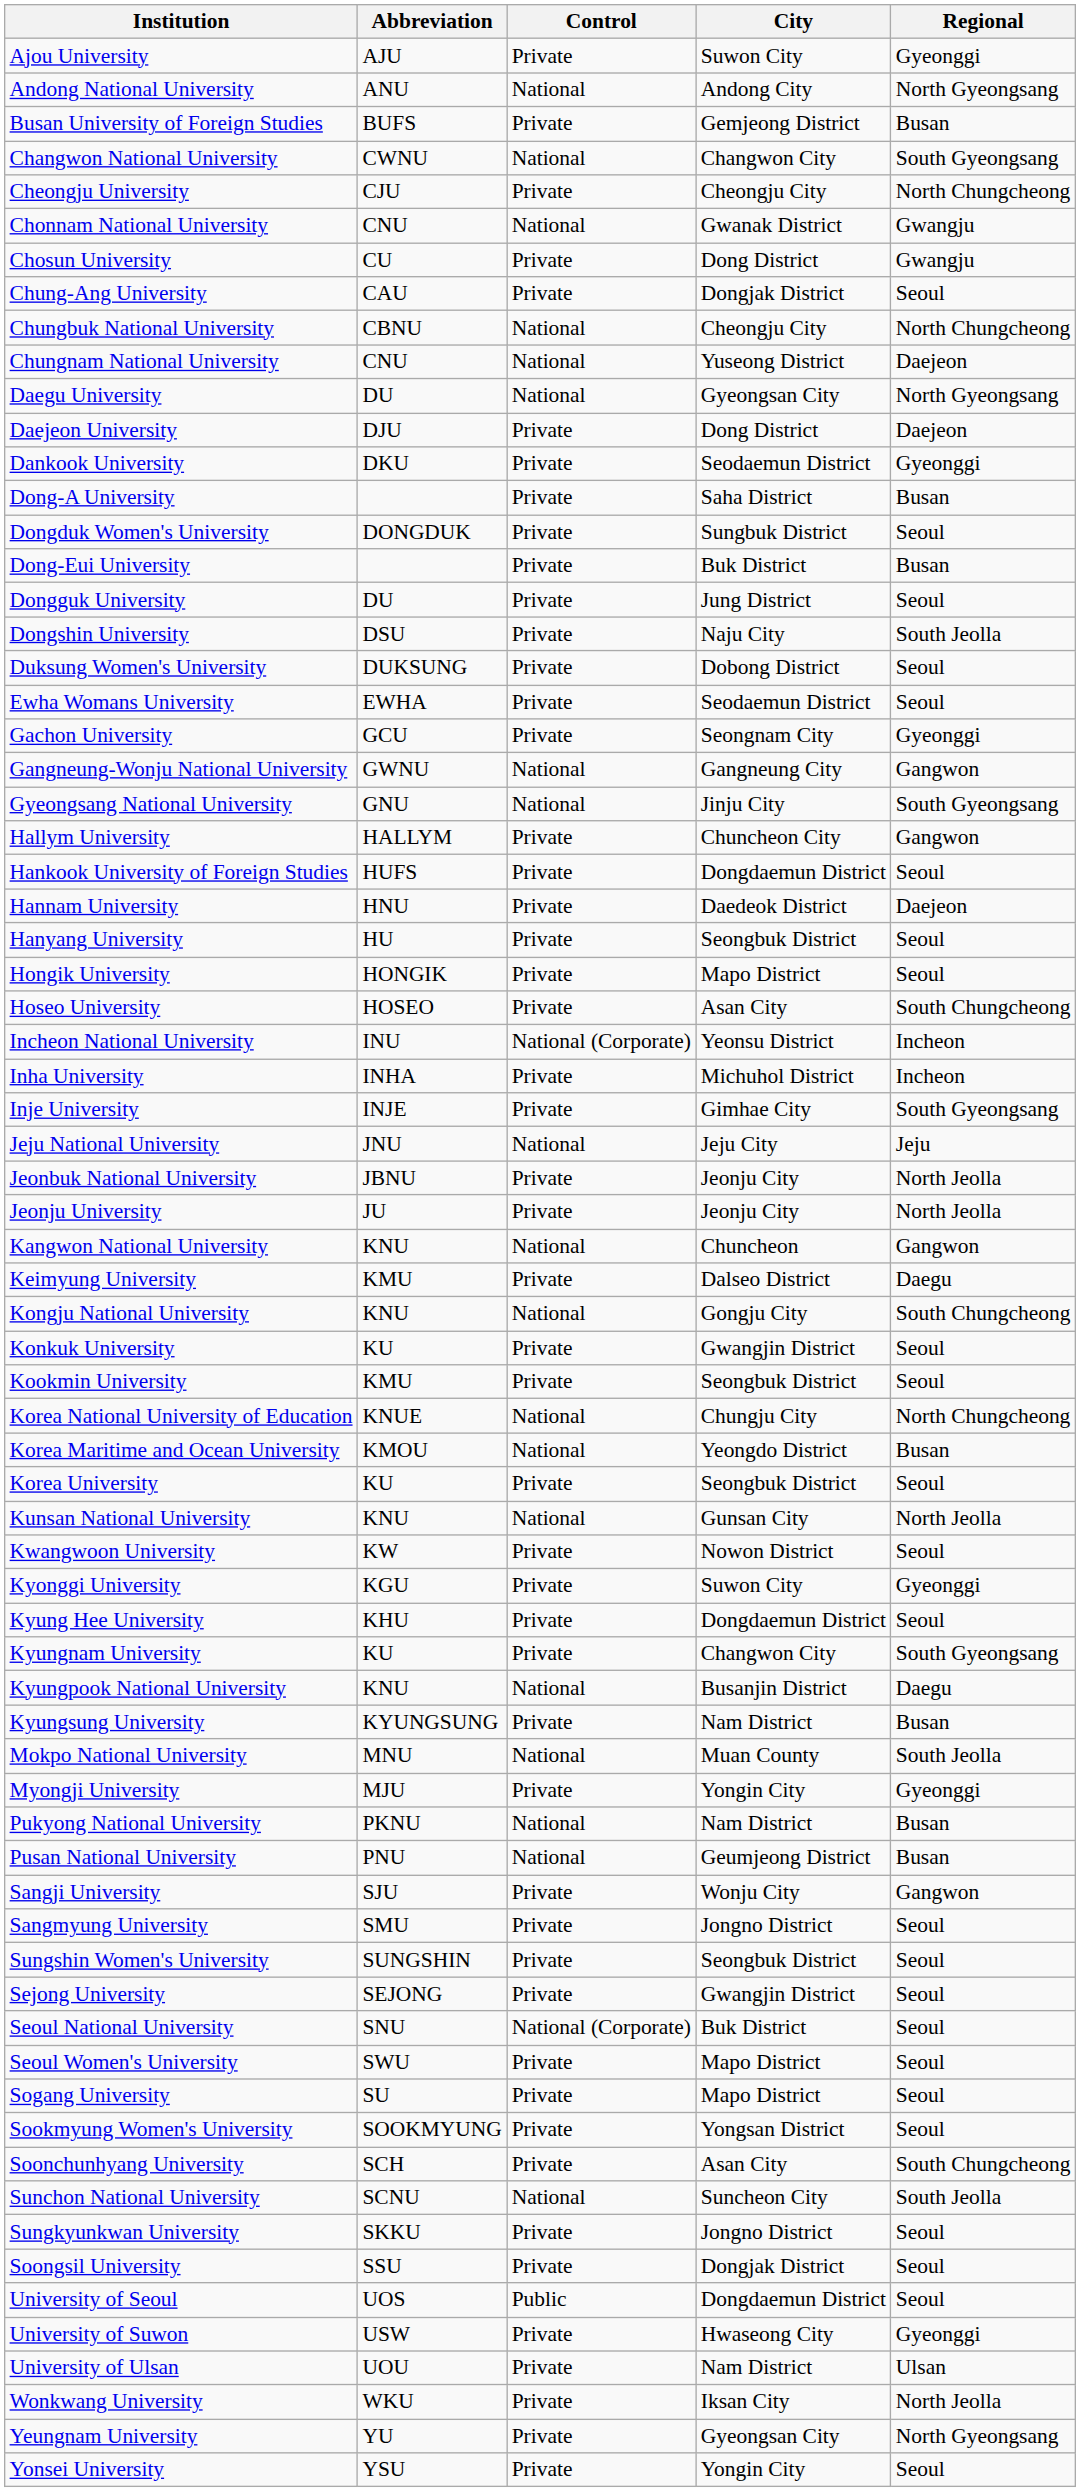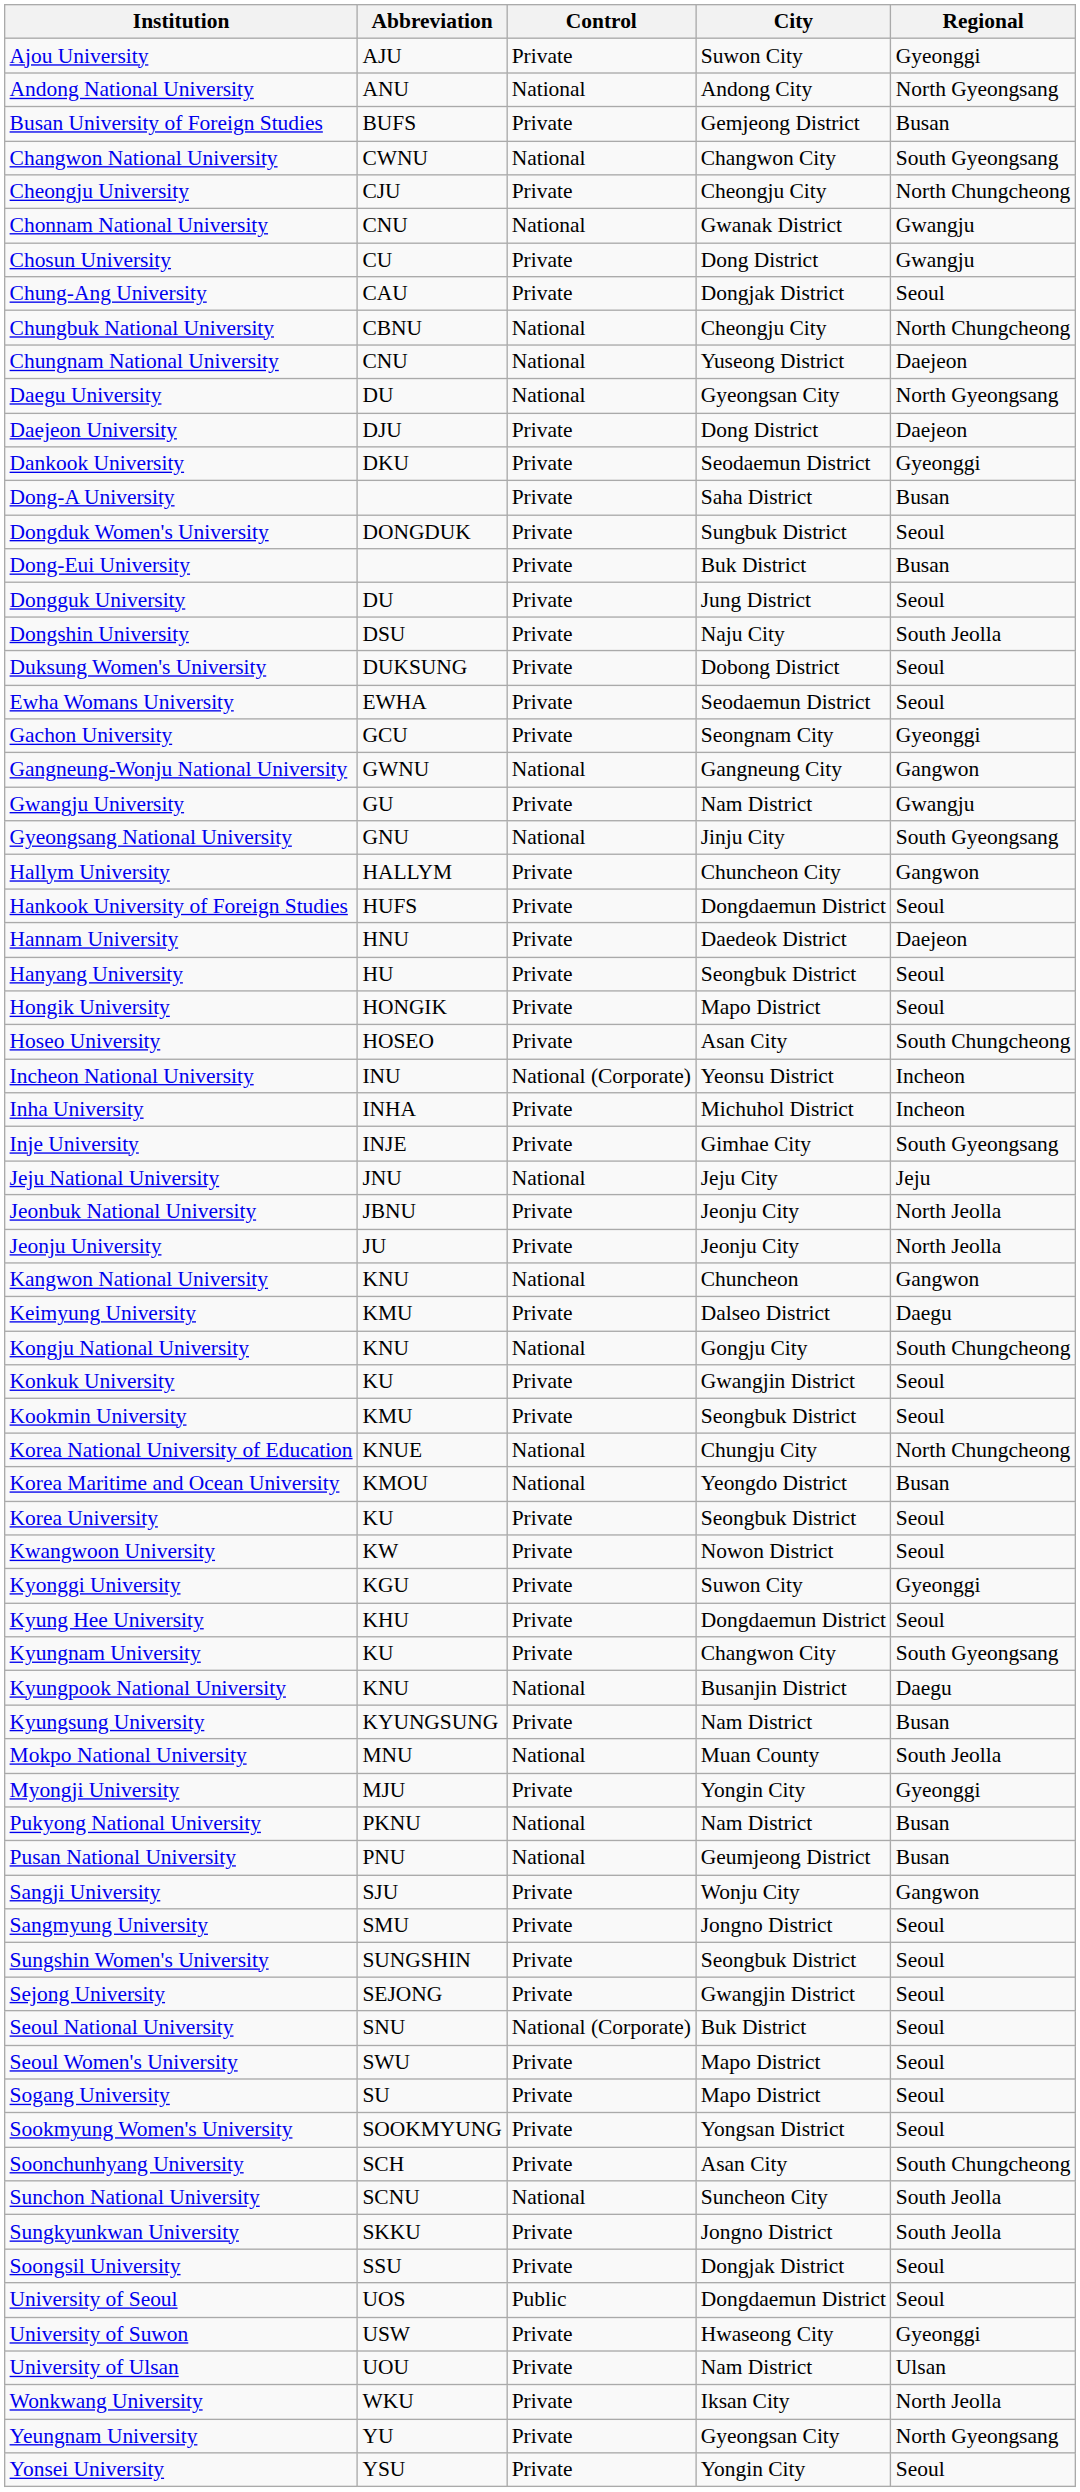+ row: Gwangju University | GU | Private | Nam District | Gwangju
- row: Kunsan National University | KNU | National | Gunsan City | North Jeolla
Sungkyunkwan University | Regional: Seoul -> South Jeolla
